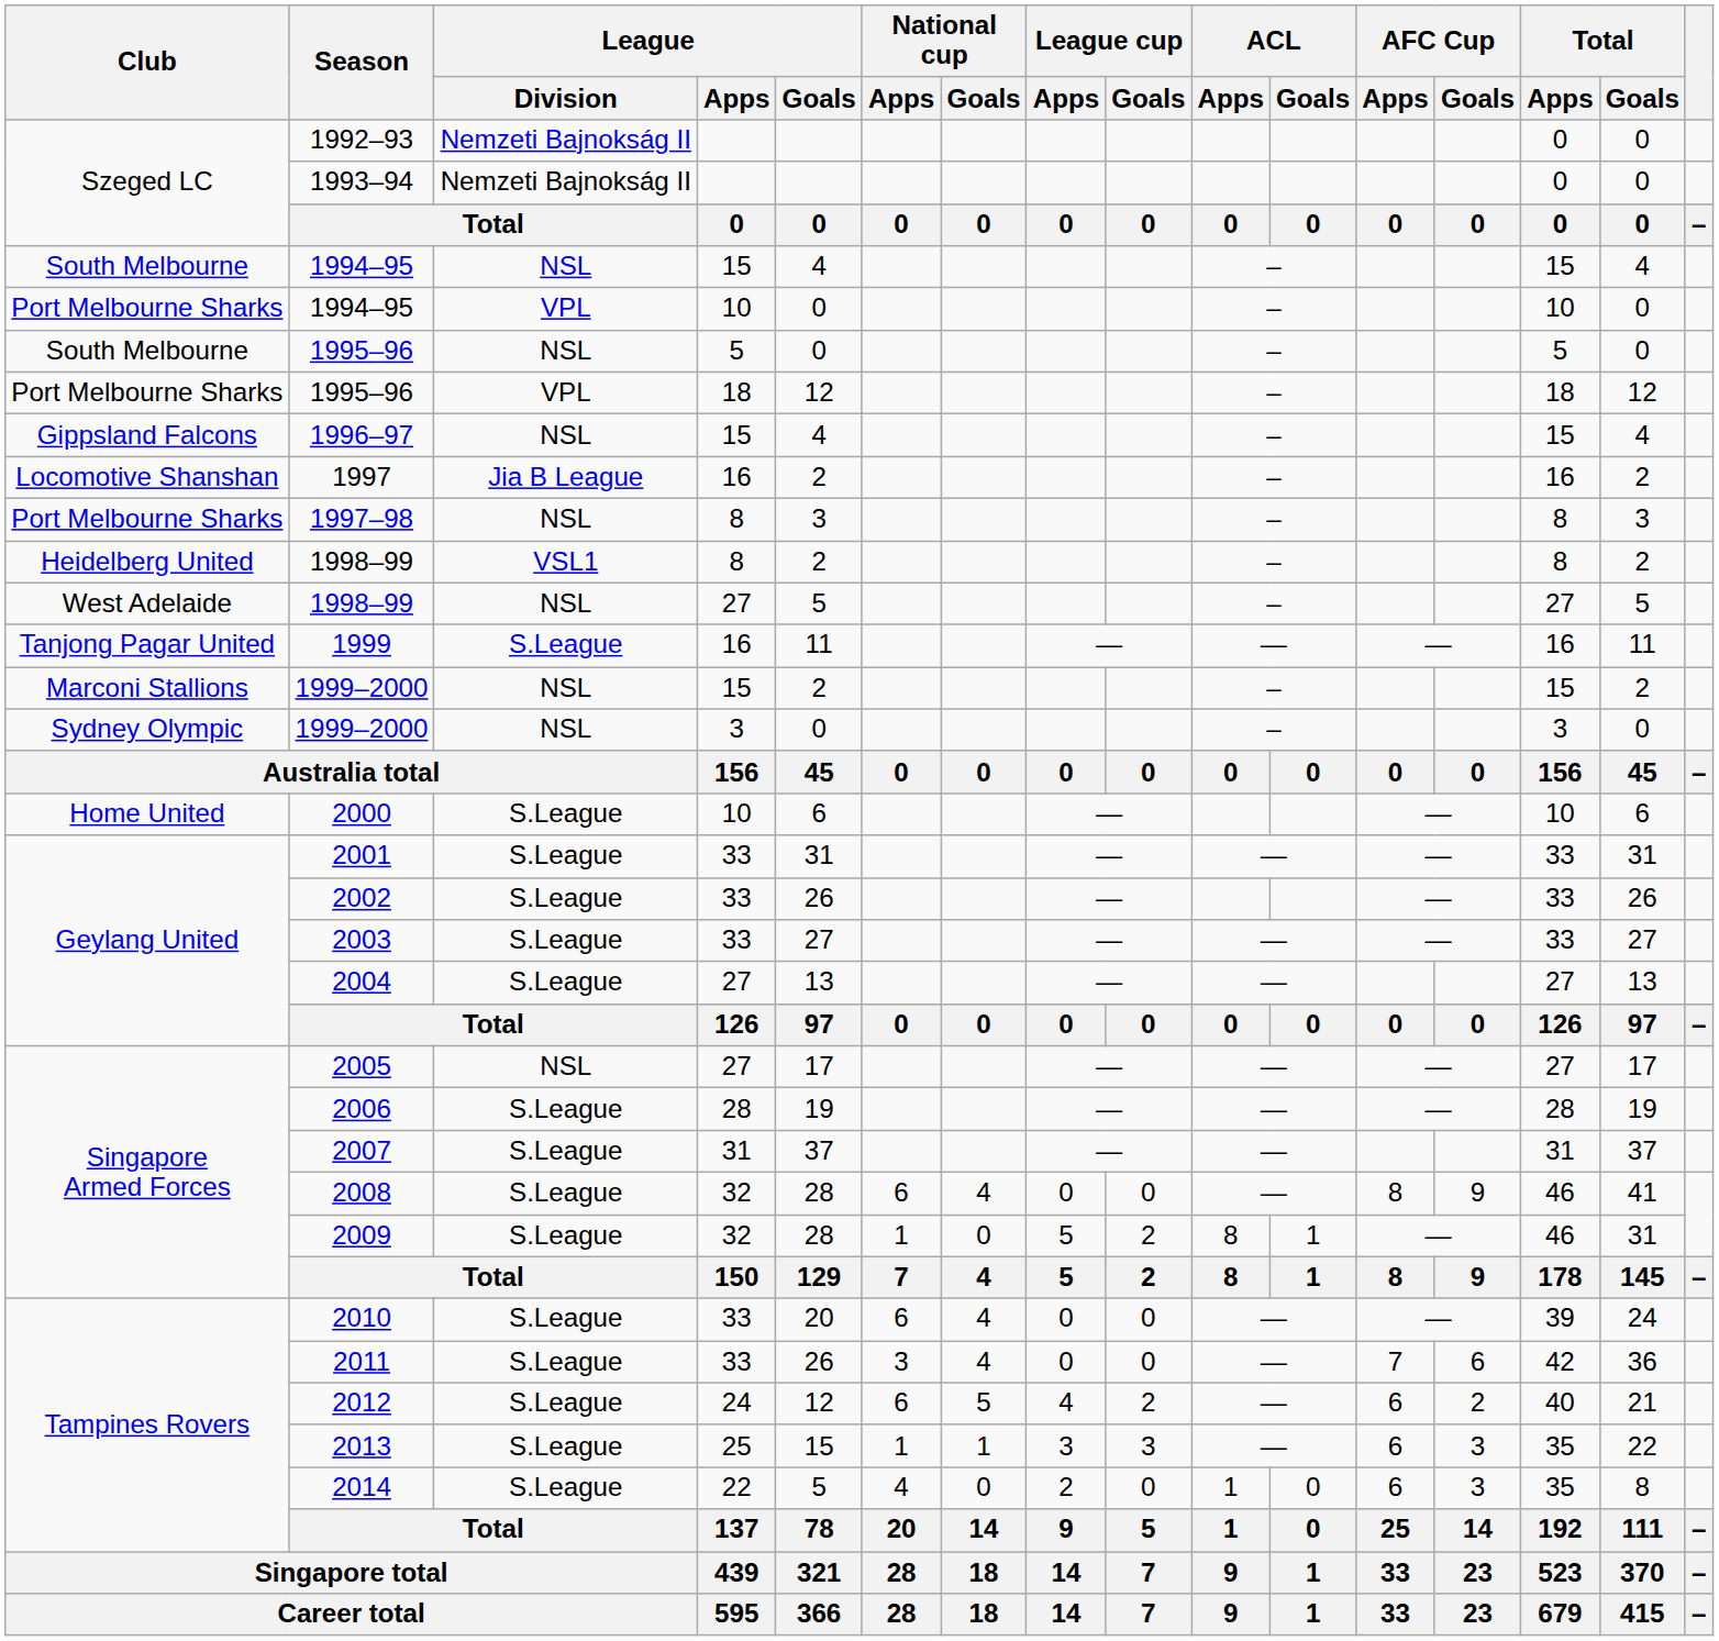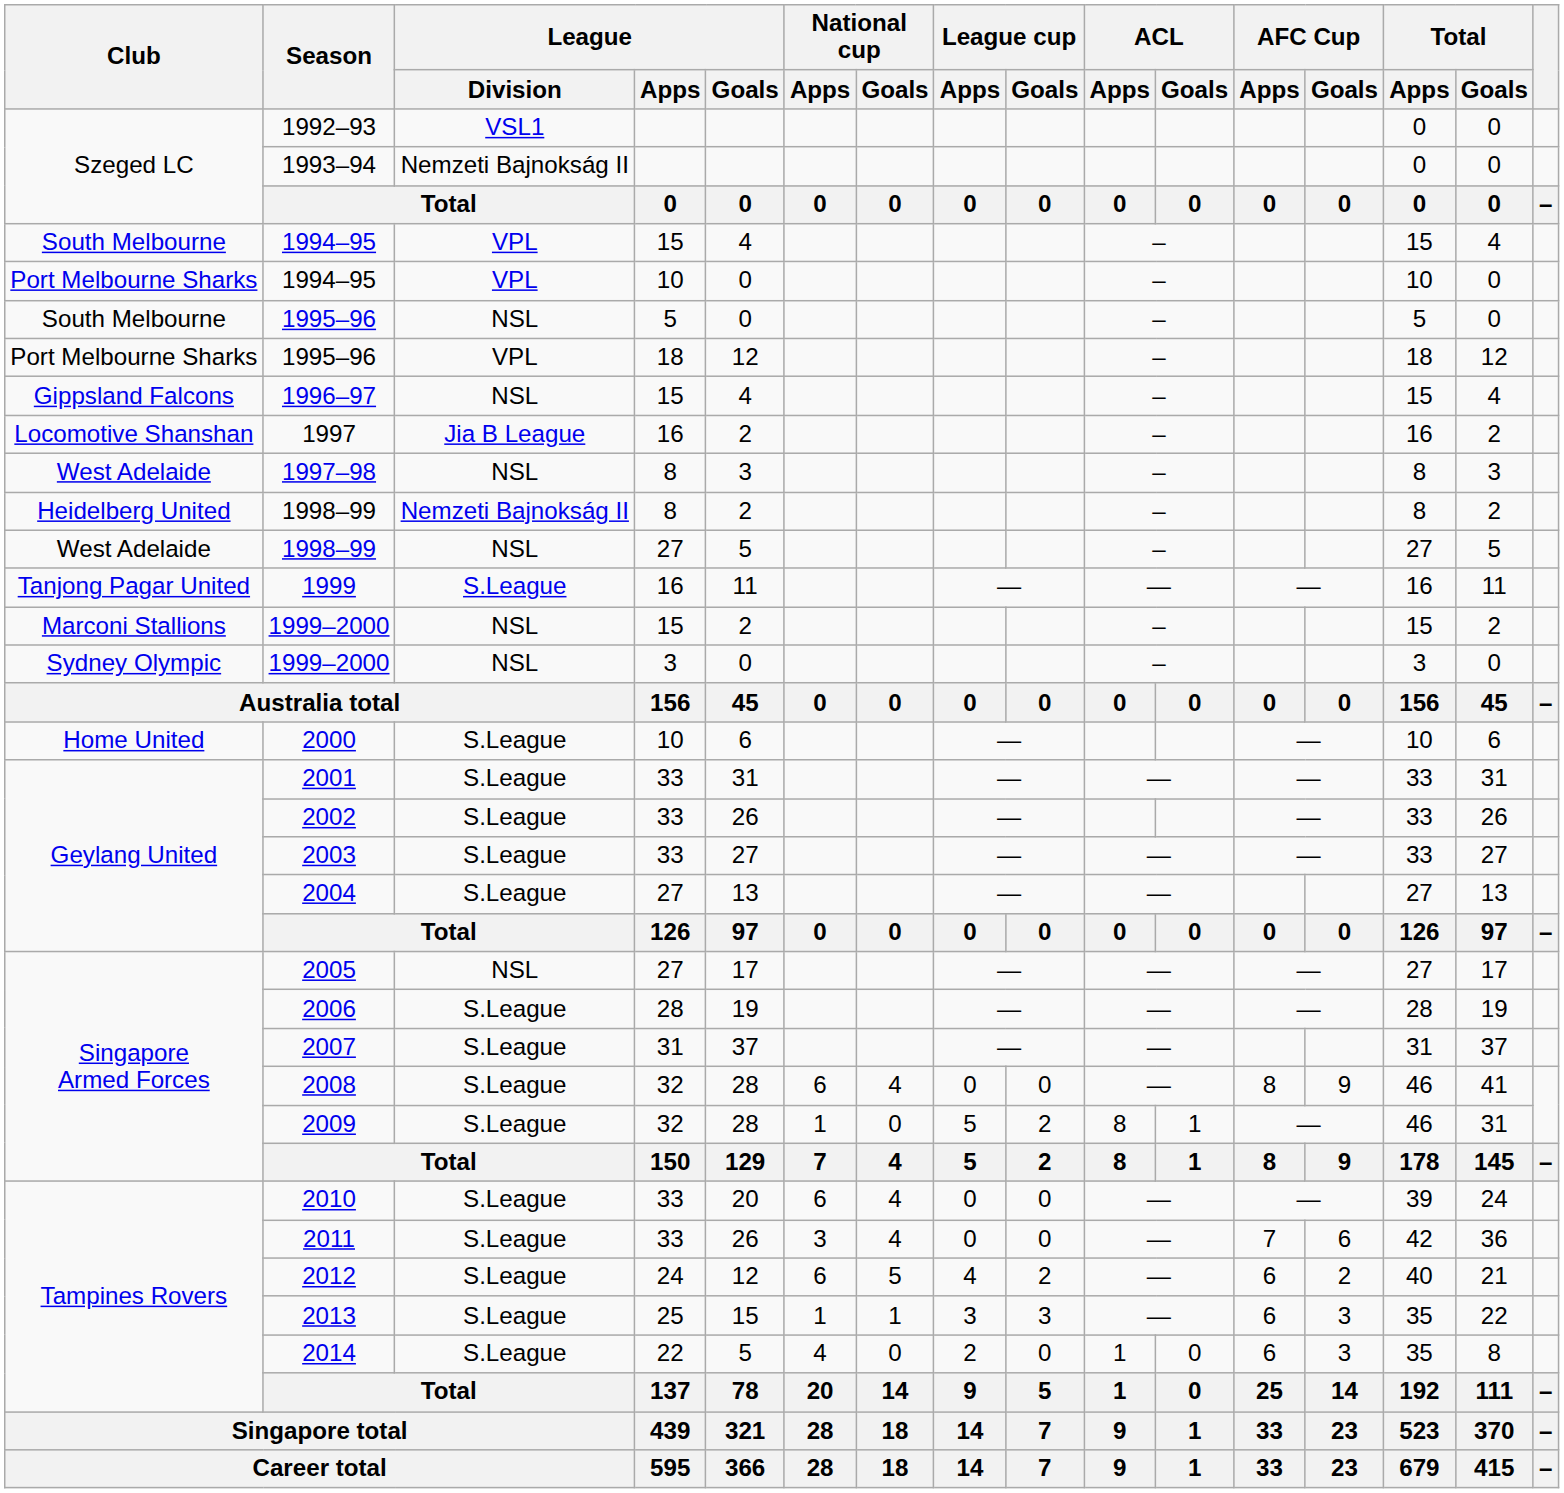1992–93 | League / Division: Nemzeti Bajnokság II -> VSL1
1994–95 / 15 | League / Division: NSL -> VPL
1997–98 | Club: Port Melbourne Sharks -> West Adelaide
1998–99 / 8 | League / Division: VSL1 -> Nemzeti Bajnokság II
